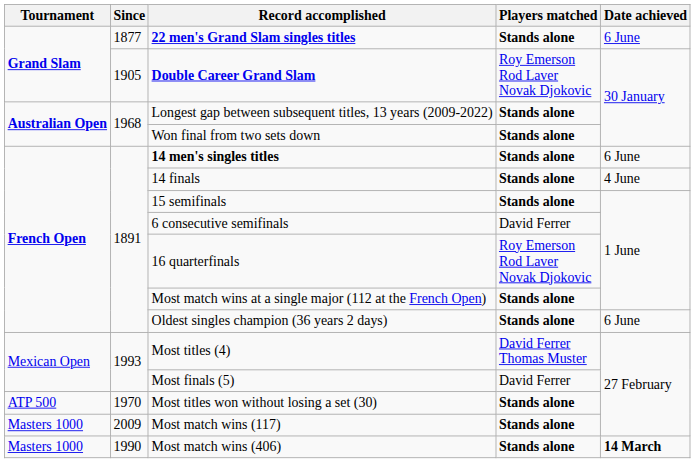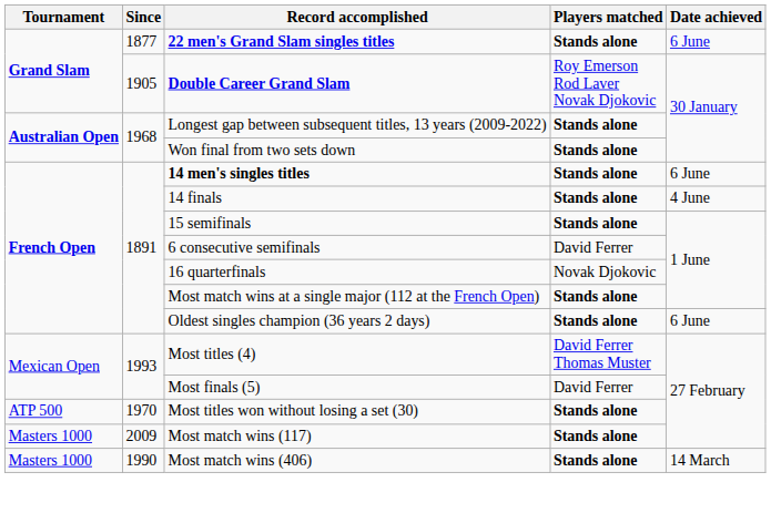16 quarterfinals | Players matched: Roy Emerson Rod Laver Novak Djokovic -> Novak Djokovic
Most match wins (406) | Date achieved: bold -> normal
